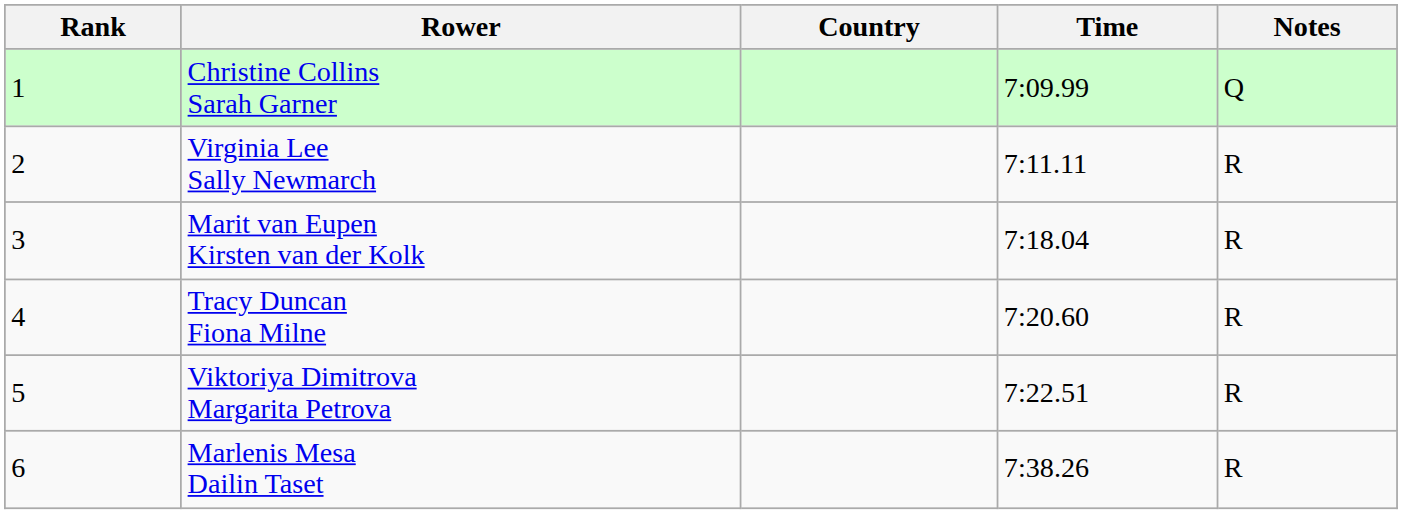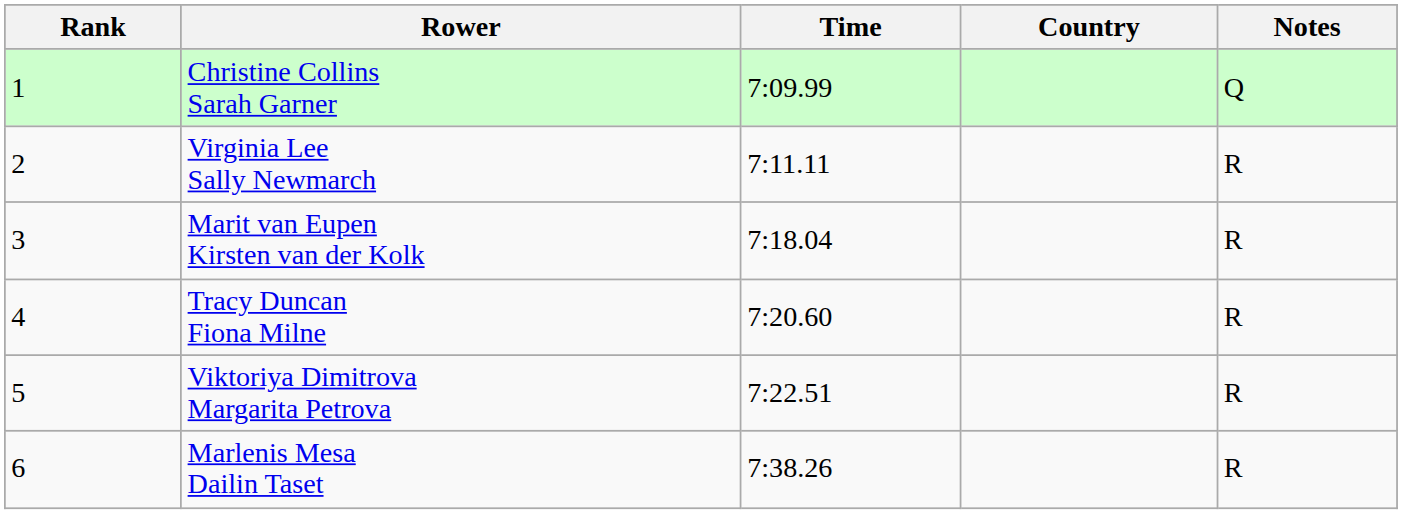columns swapped: Country <-> Time
